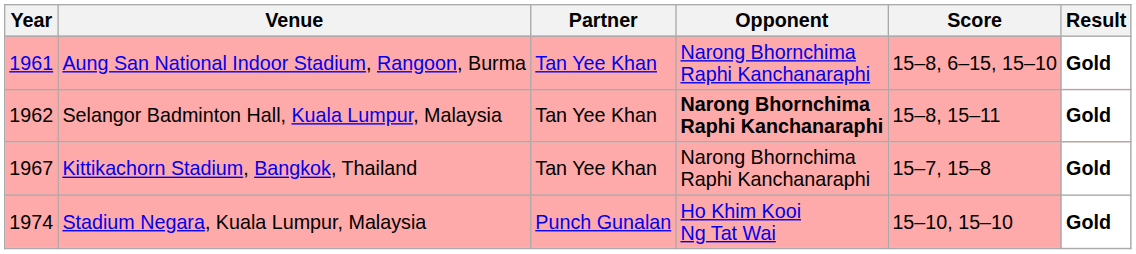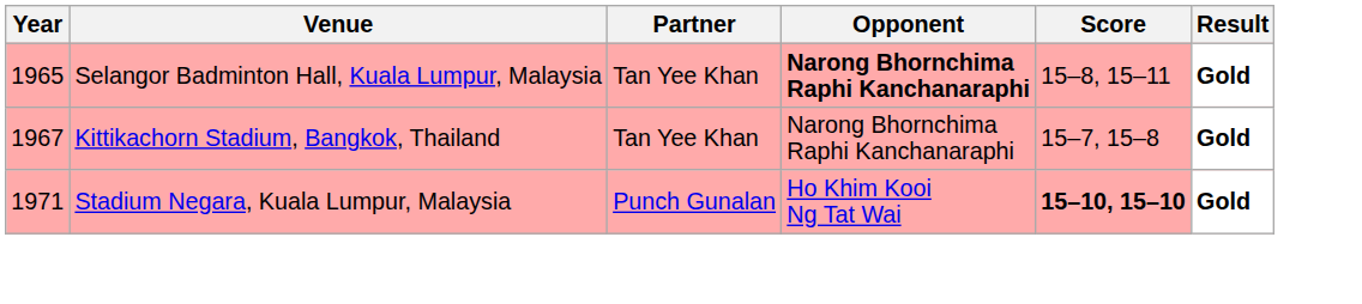- row: 1961 | Aung San National Indoor Stadium, Rangoon, Burma | Tan Yee Khan | Narong Bhornchima Raphi Kanchanaraphi | 15–8, 6–15, 15–10 | Gold
Selangor Badminton Hall, Kuala Lumpur, Malaysia | Year: 1962 -> 1965
Stadium Negara, Kuala Lumpur, Malaysia | Year: 1974 -> 1971
Stadium Negara, Kuala Lumpur, Malaysia | Score: normal -> bold
